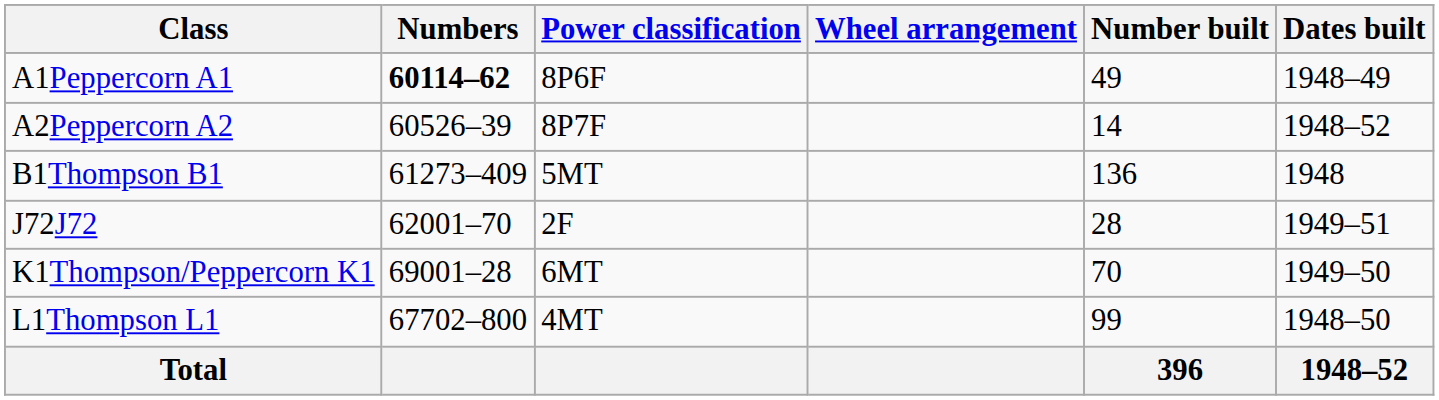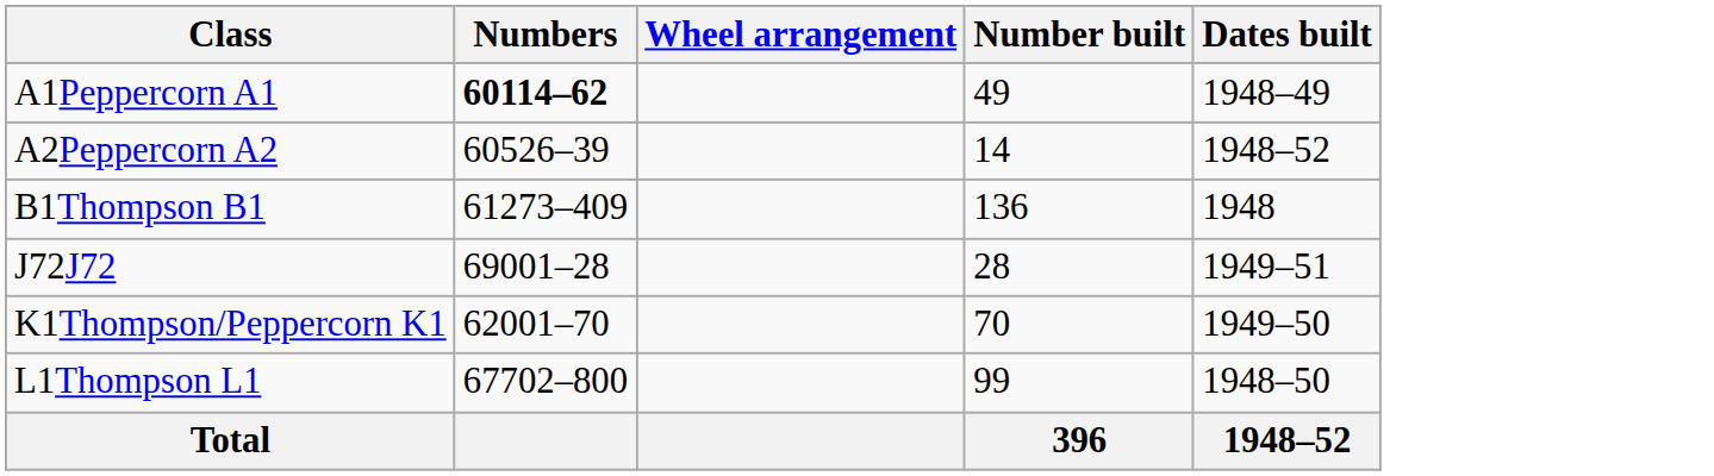- column: Power classification | 8P6F | 8P7F | 5MT | 2F | 6MT | 4MT
J72J72 | Numbers: 62001–70 -> 69001–28
K1Thompson/Peppercorn K1 | Numbers: 69001–28 -> 62001–70
